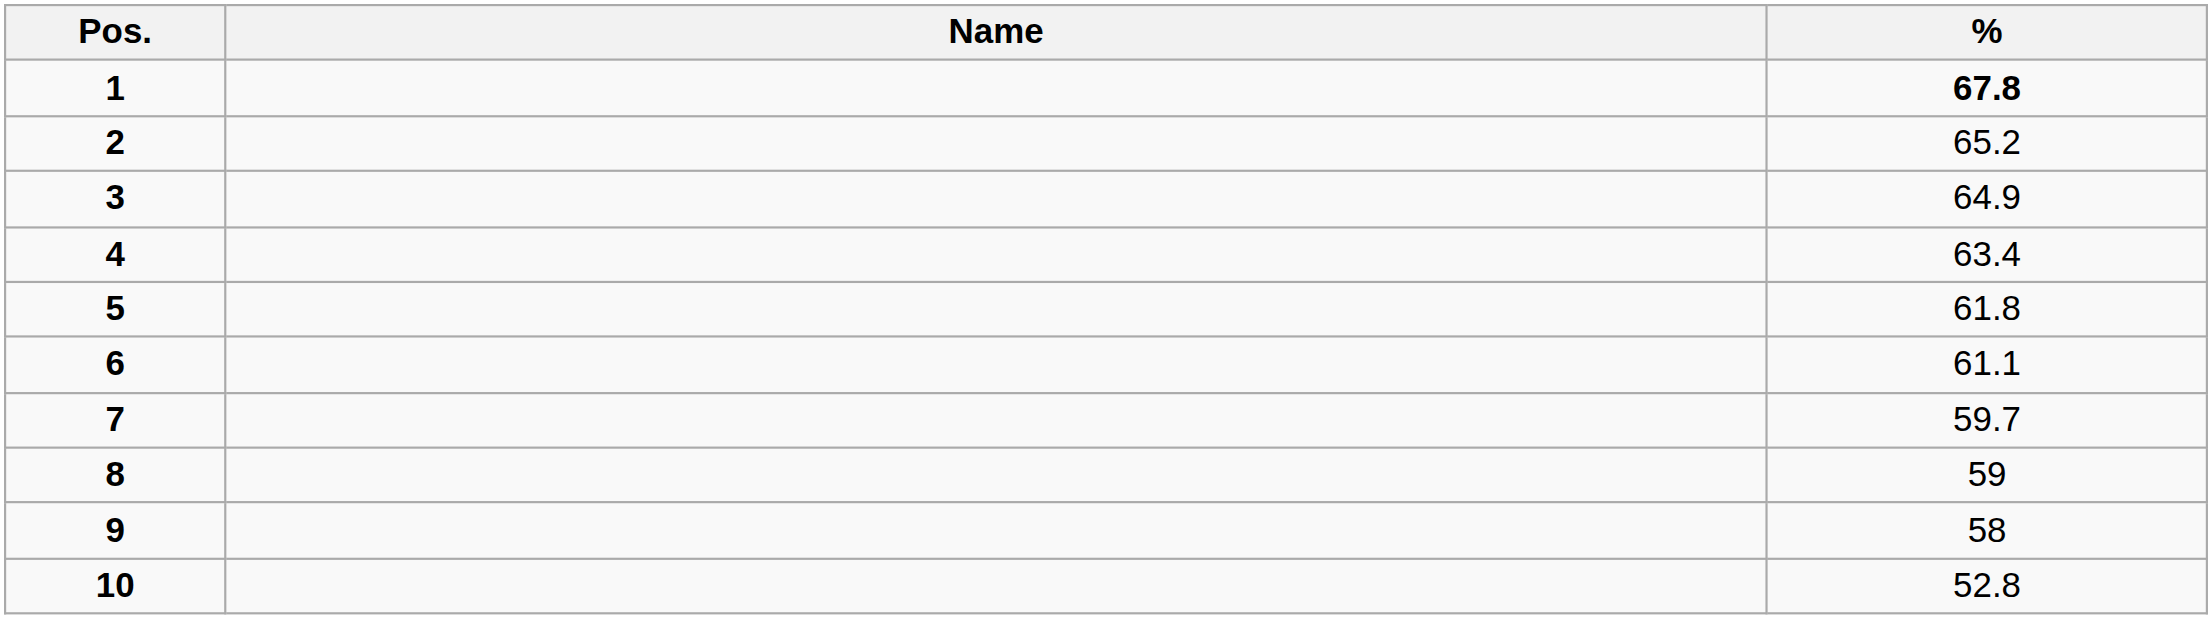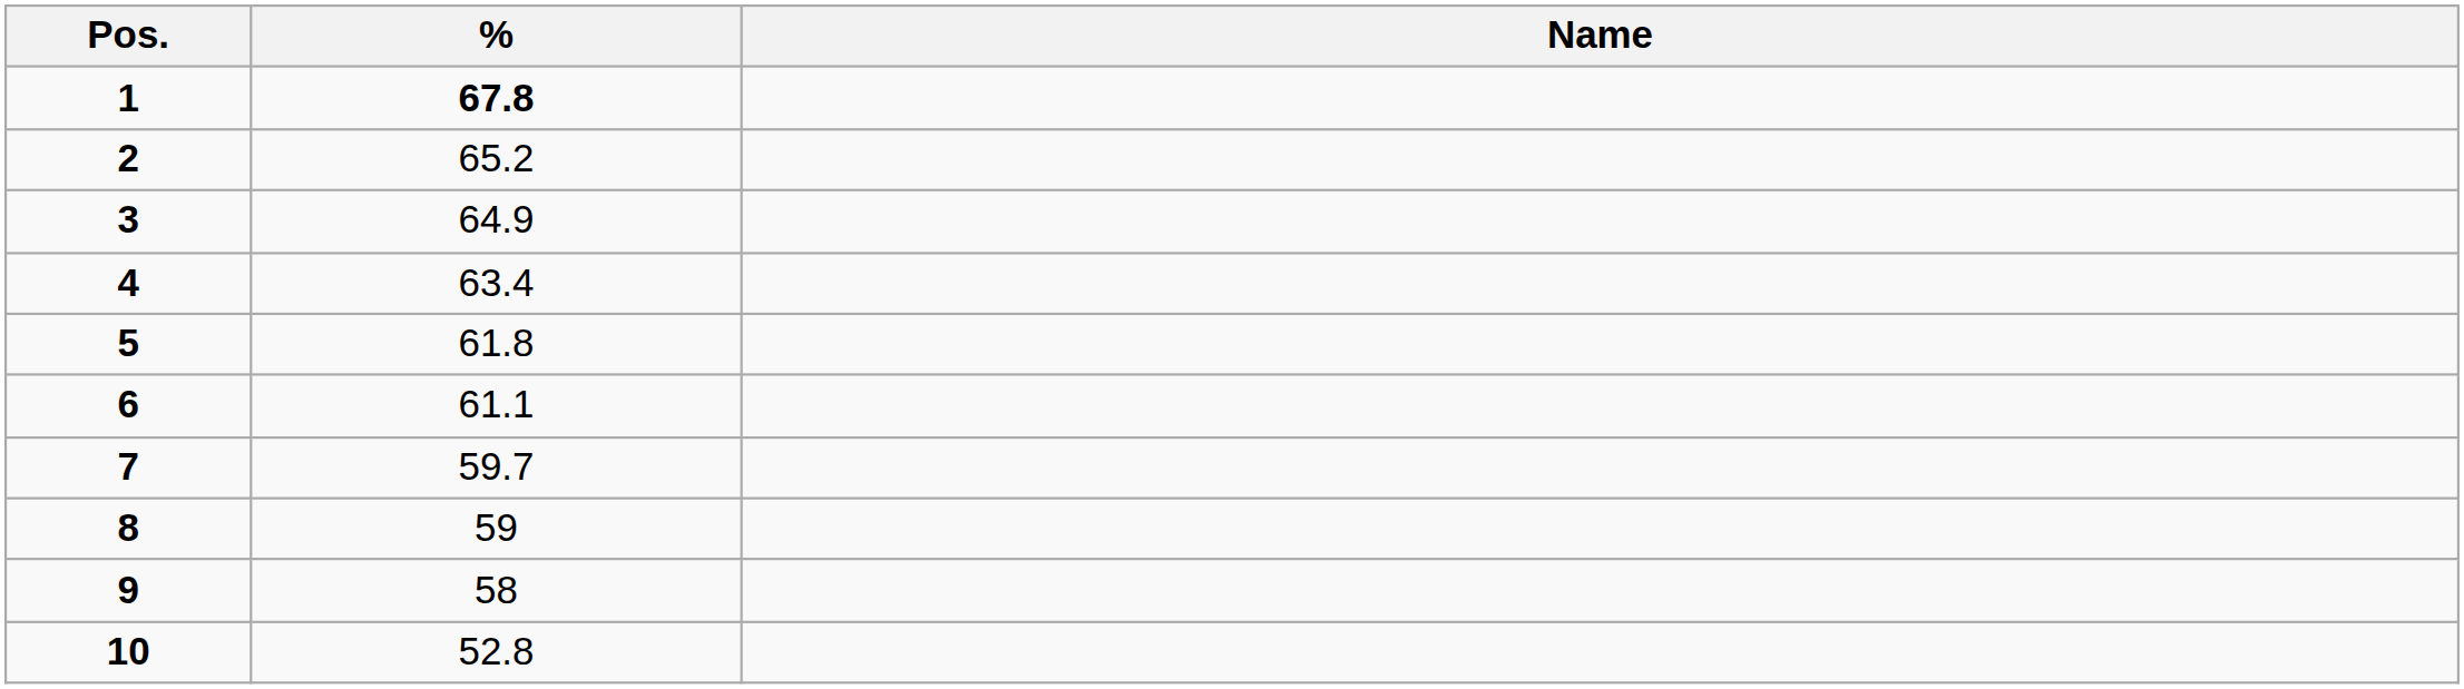columns swapped: Name <-> %
